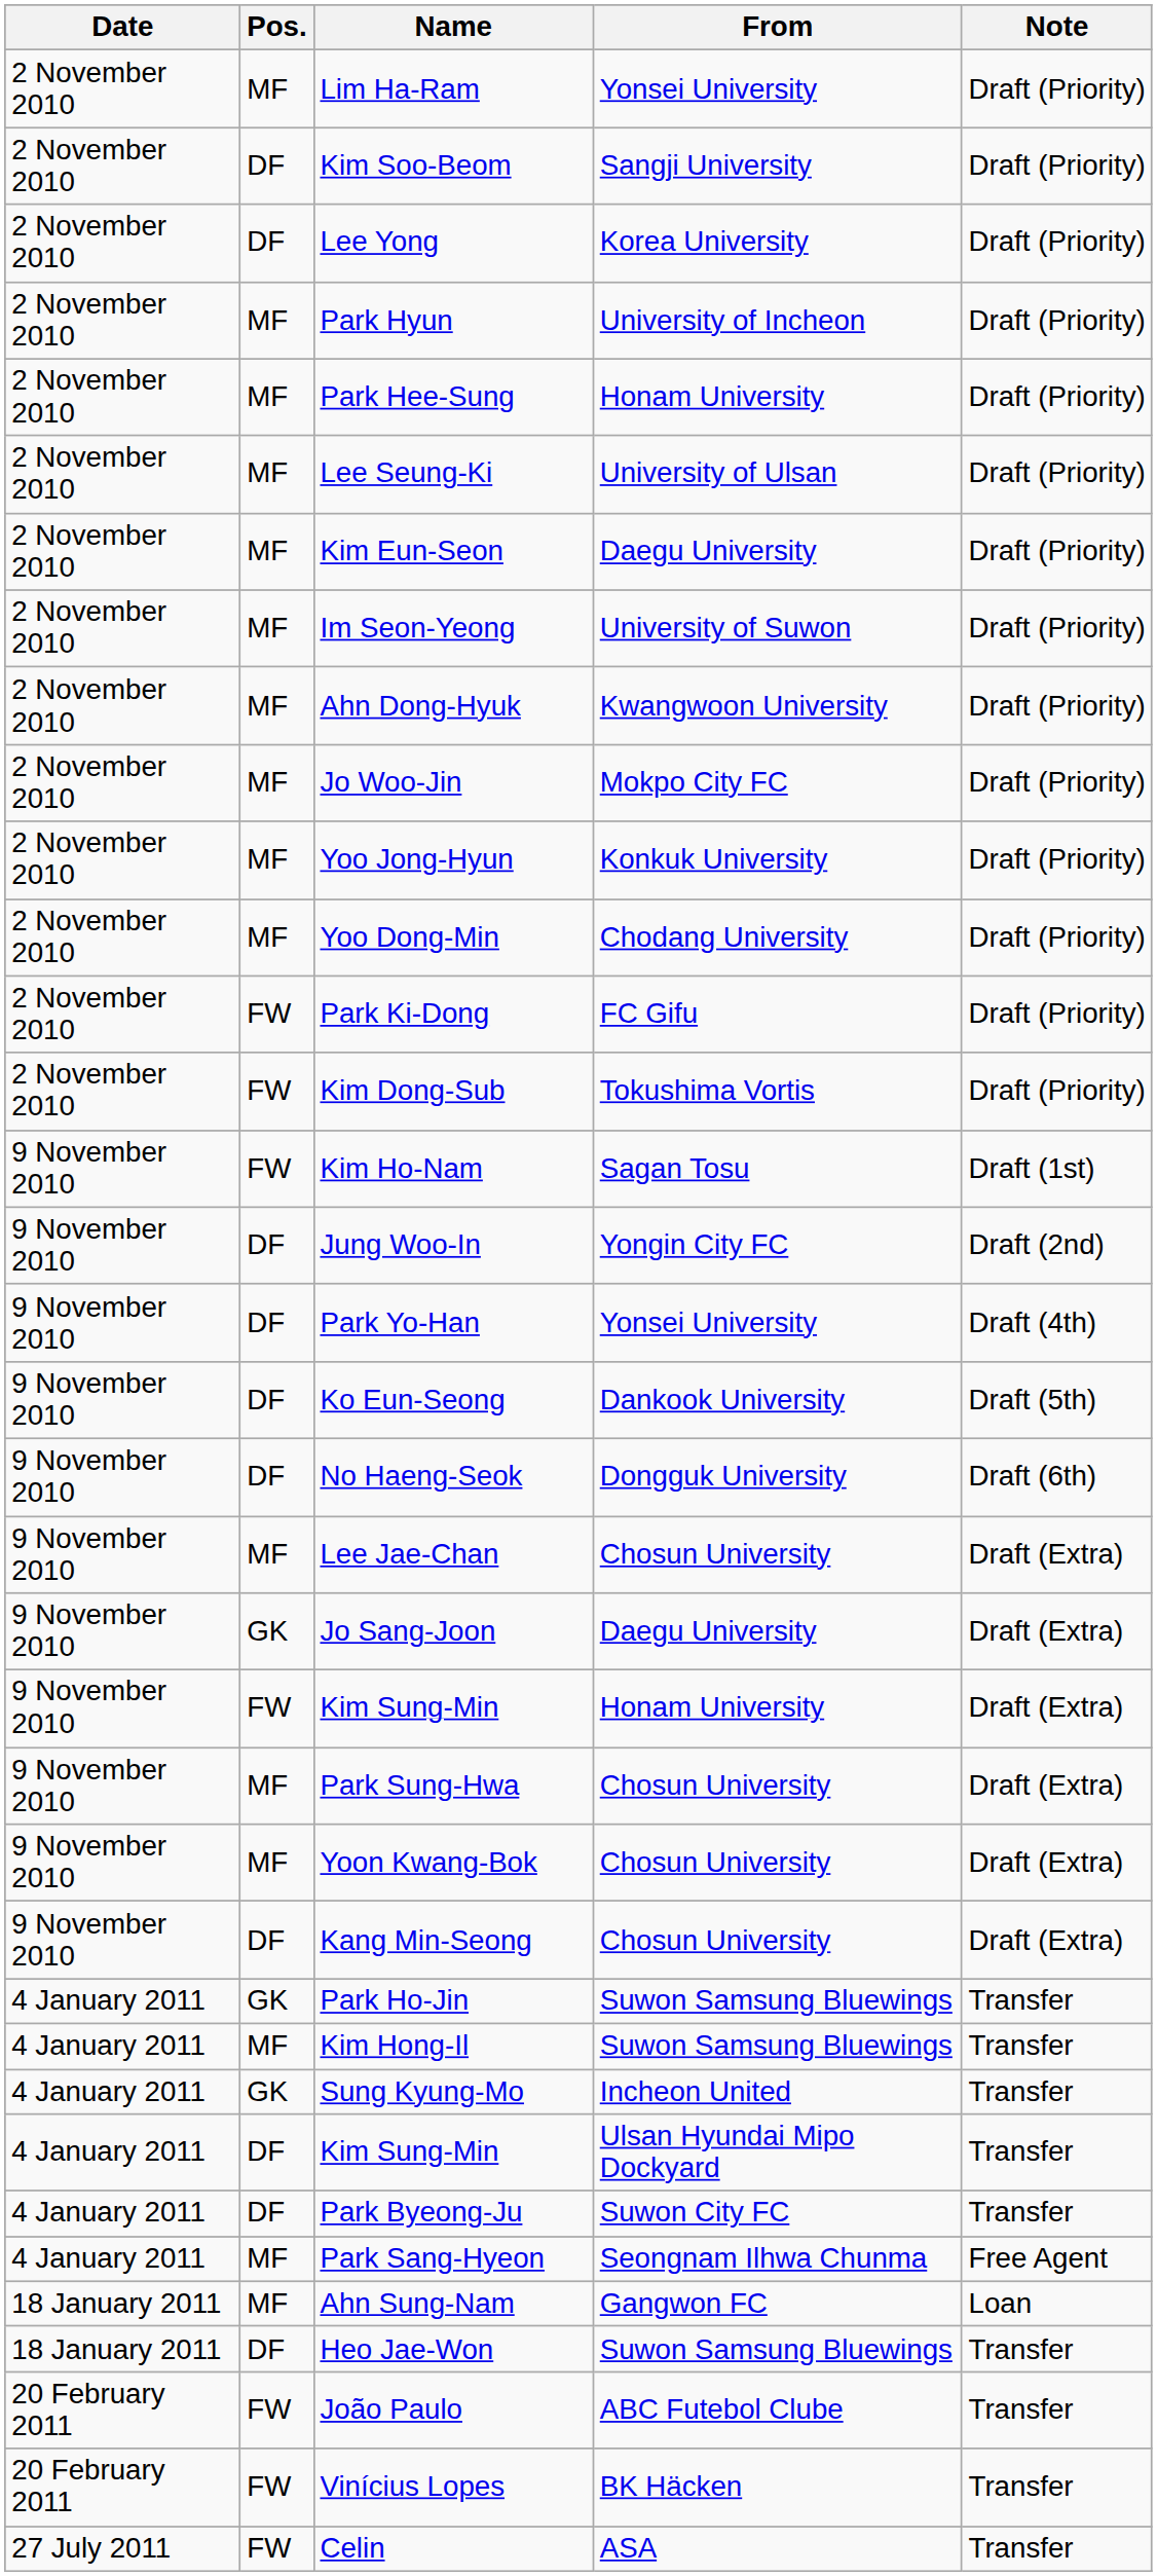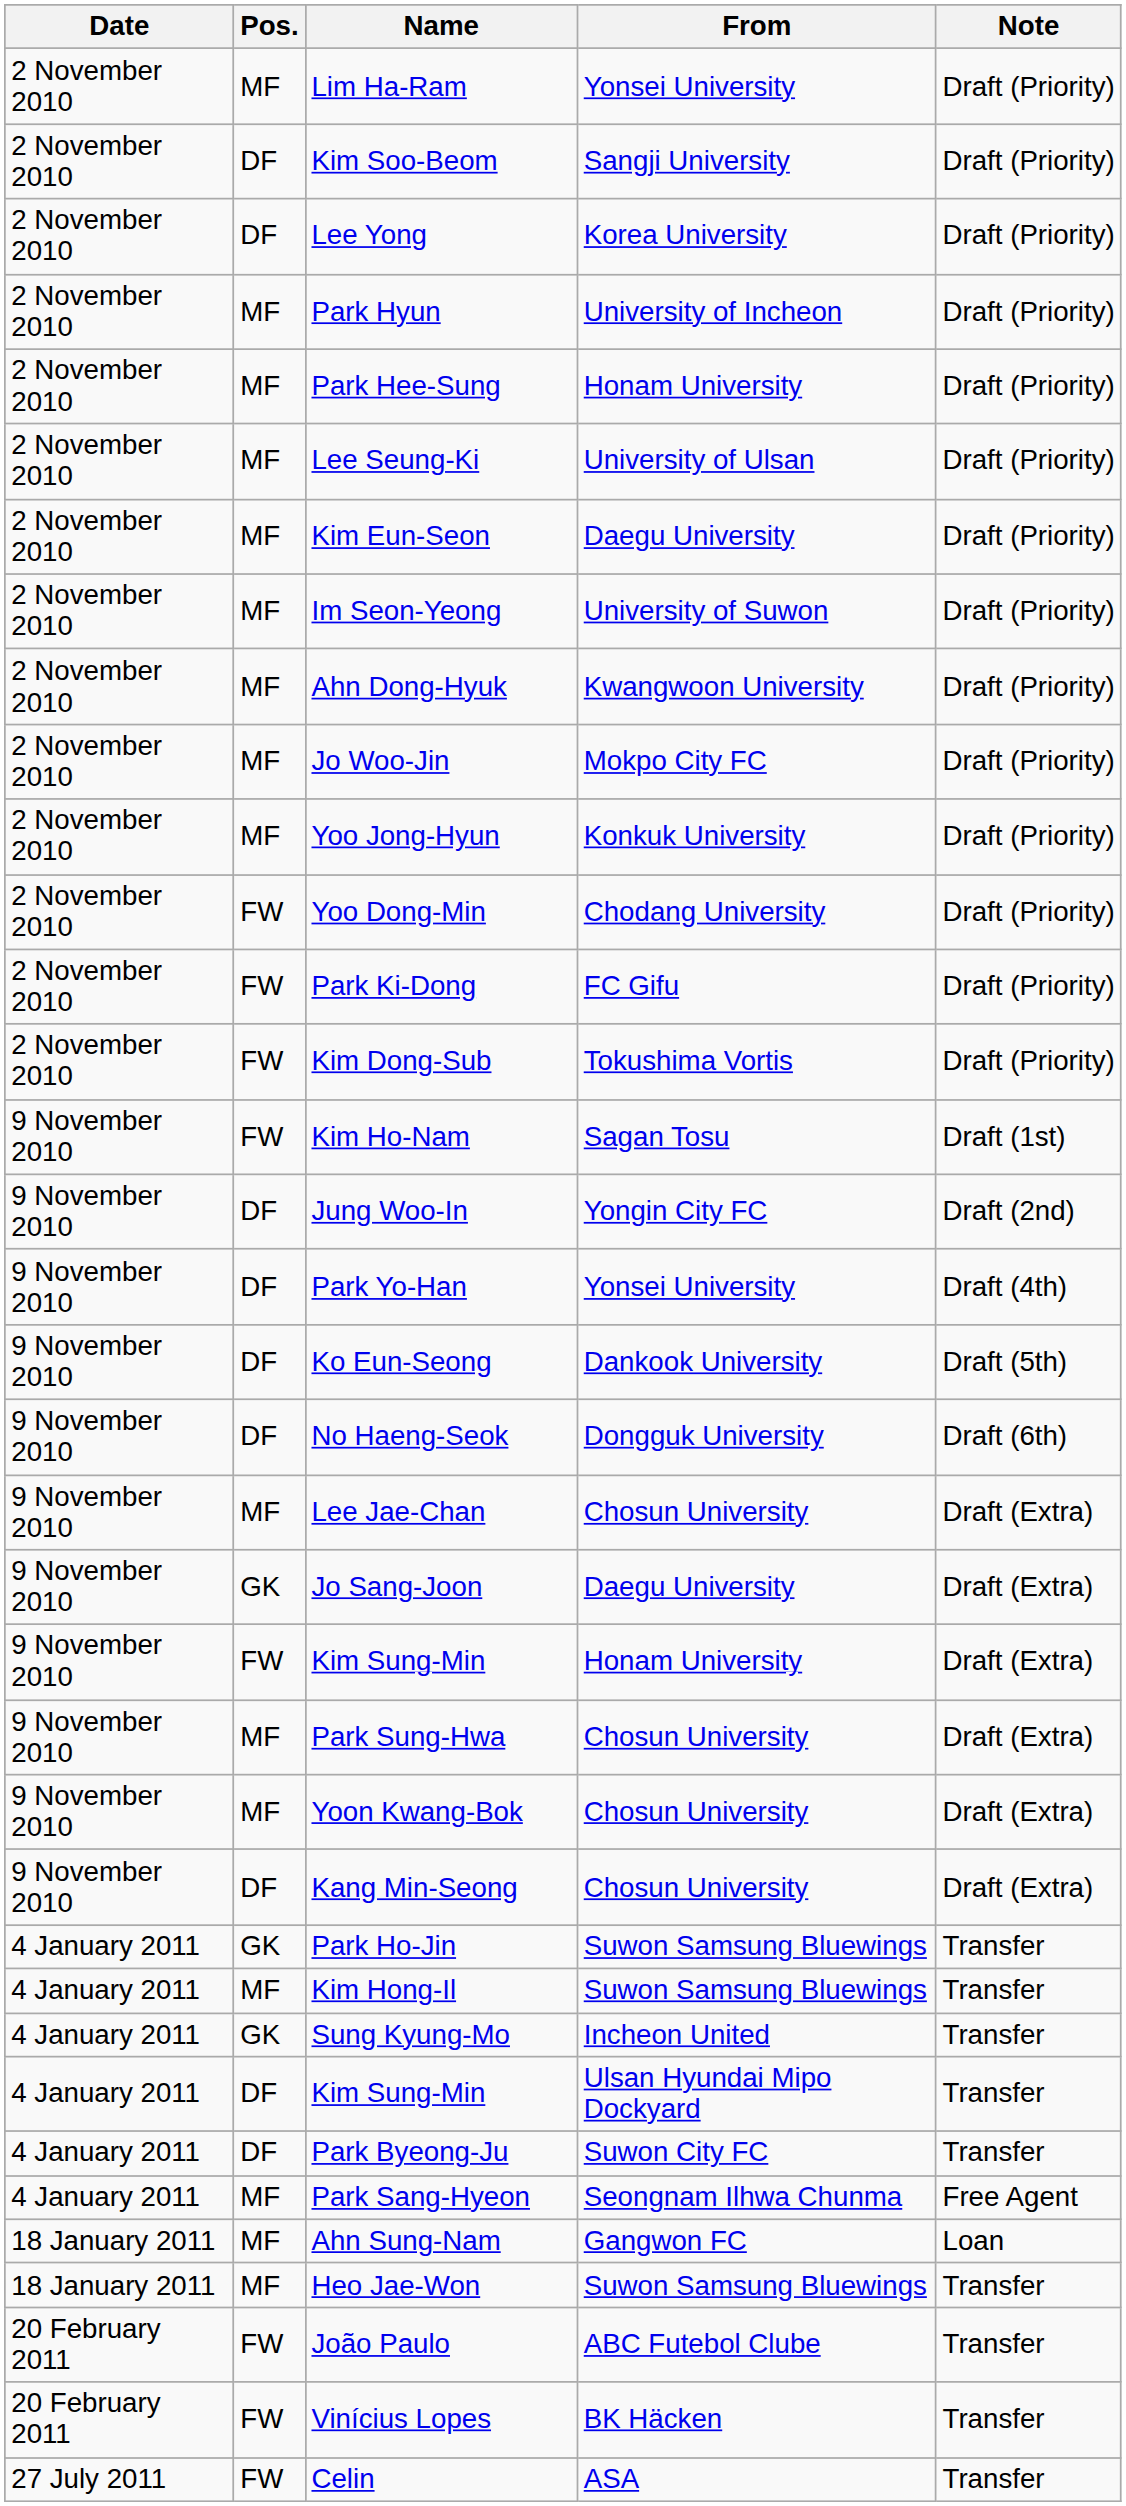Yoo Dong-Min | Pos.: MF -> FW
Heo Jae-Won | Pos.: DF -> MF
